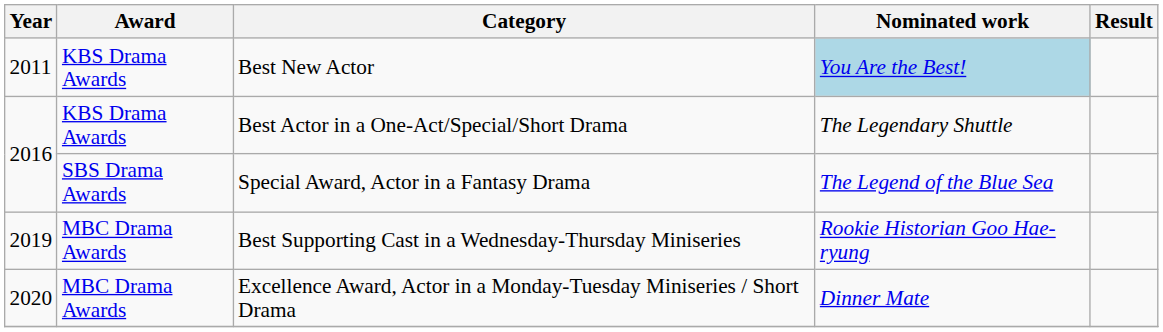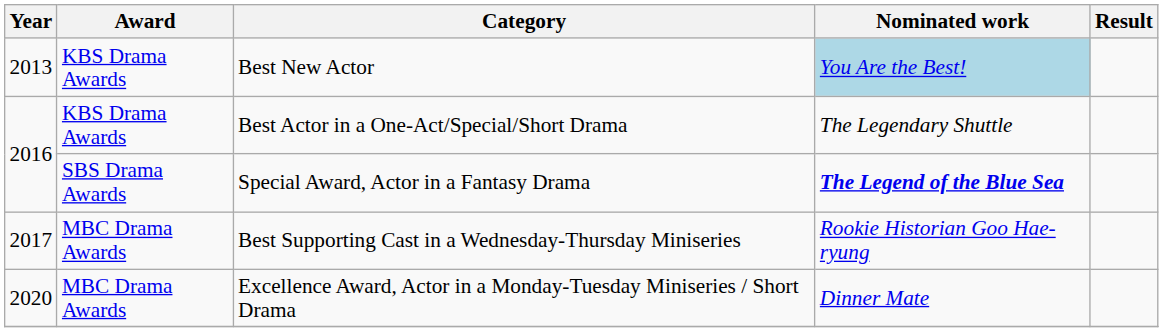Best New Actor | Year: 2011 -> 2013
Special Award, Actor in a Fantasy Drama | Nominated work: normal -> bold
Best Supporting Cast in a Wednesday-Thursday Miniseries | Year: 2019 -> 2017
